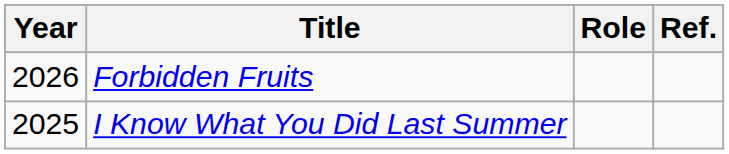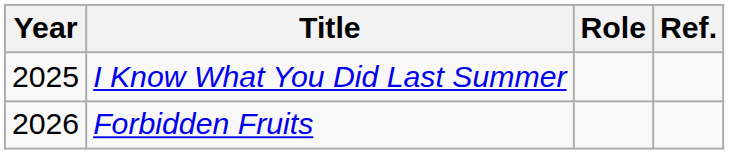rows swapped: I Know What You Did Last Summer <-> Forbidden Fruits
